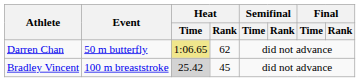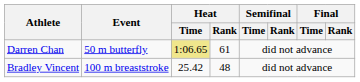Darren Chan | Heat / Rank: 62 -> 61
Bradley Vincent | Heat / Time: lightgrey background -> no background
Bradley Vincent | Heat / Rank: 45 -> 48
